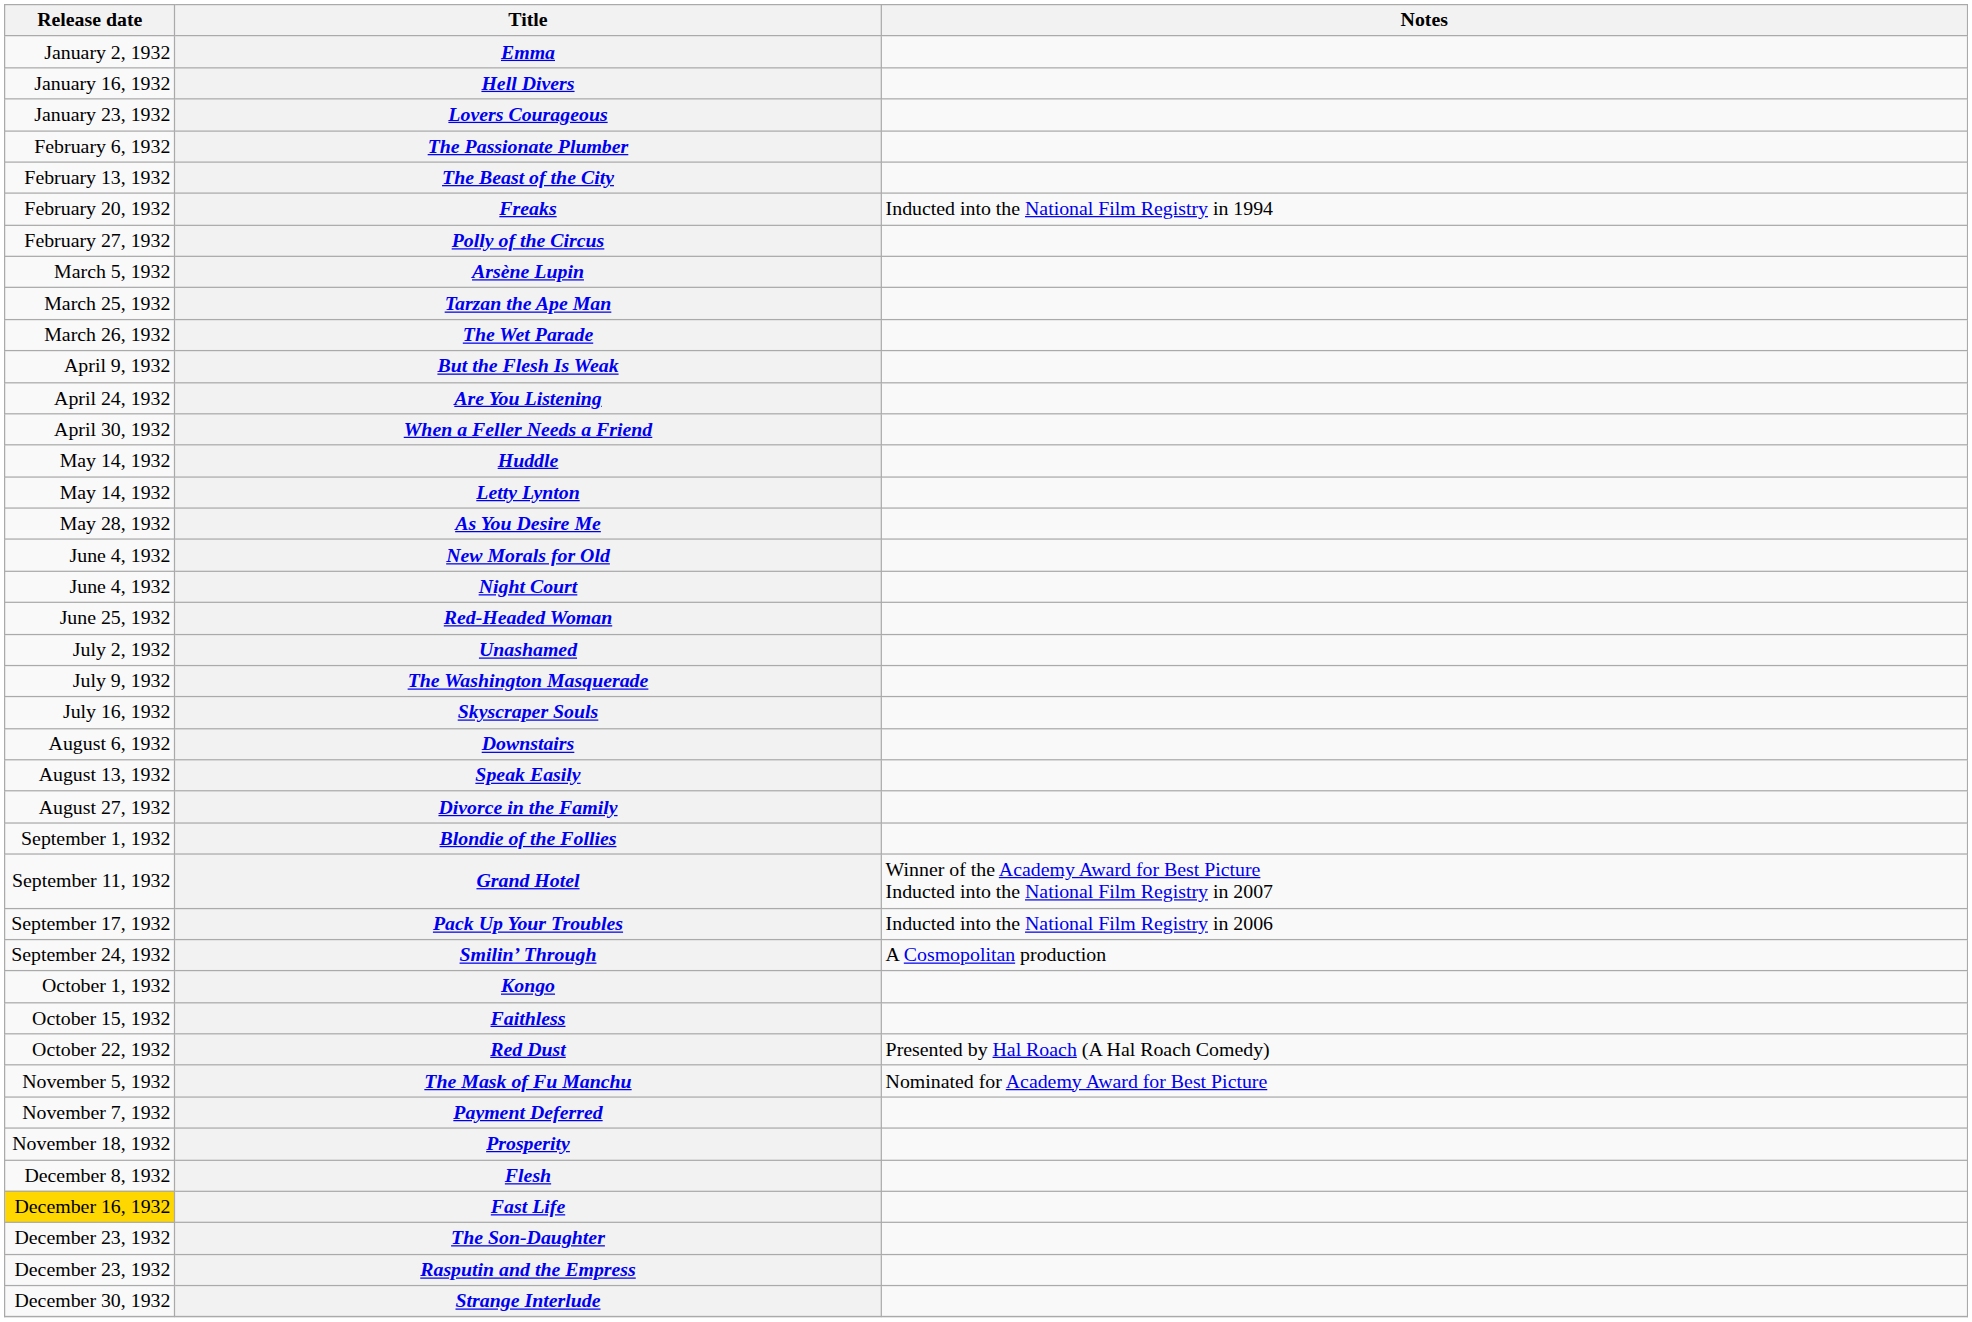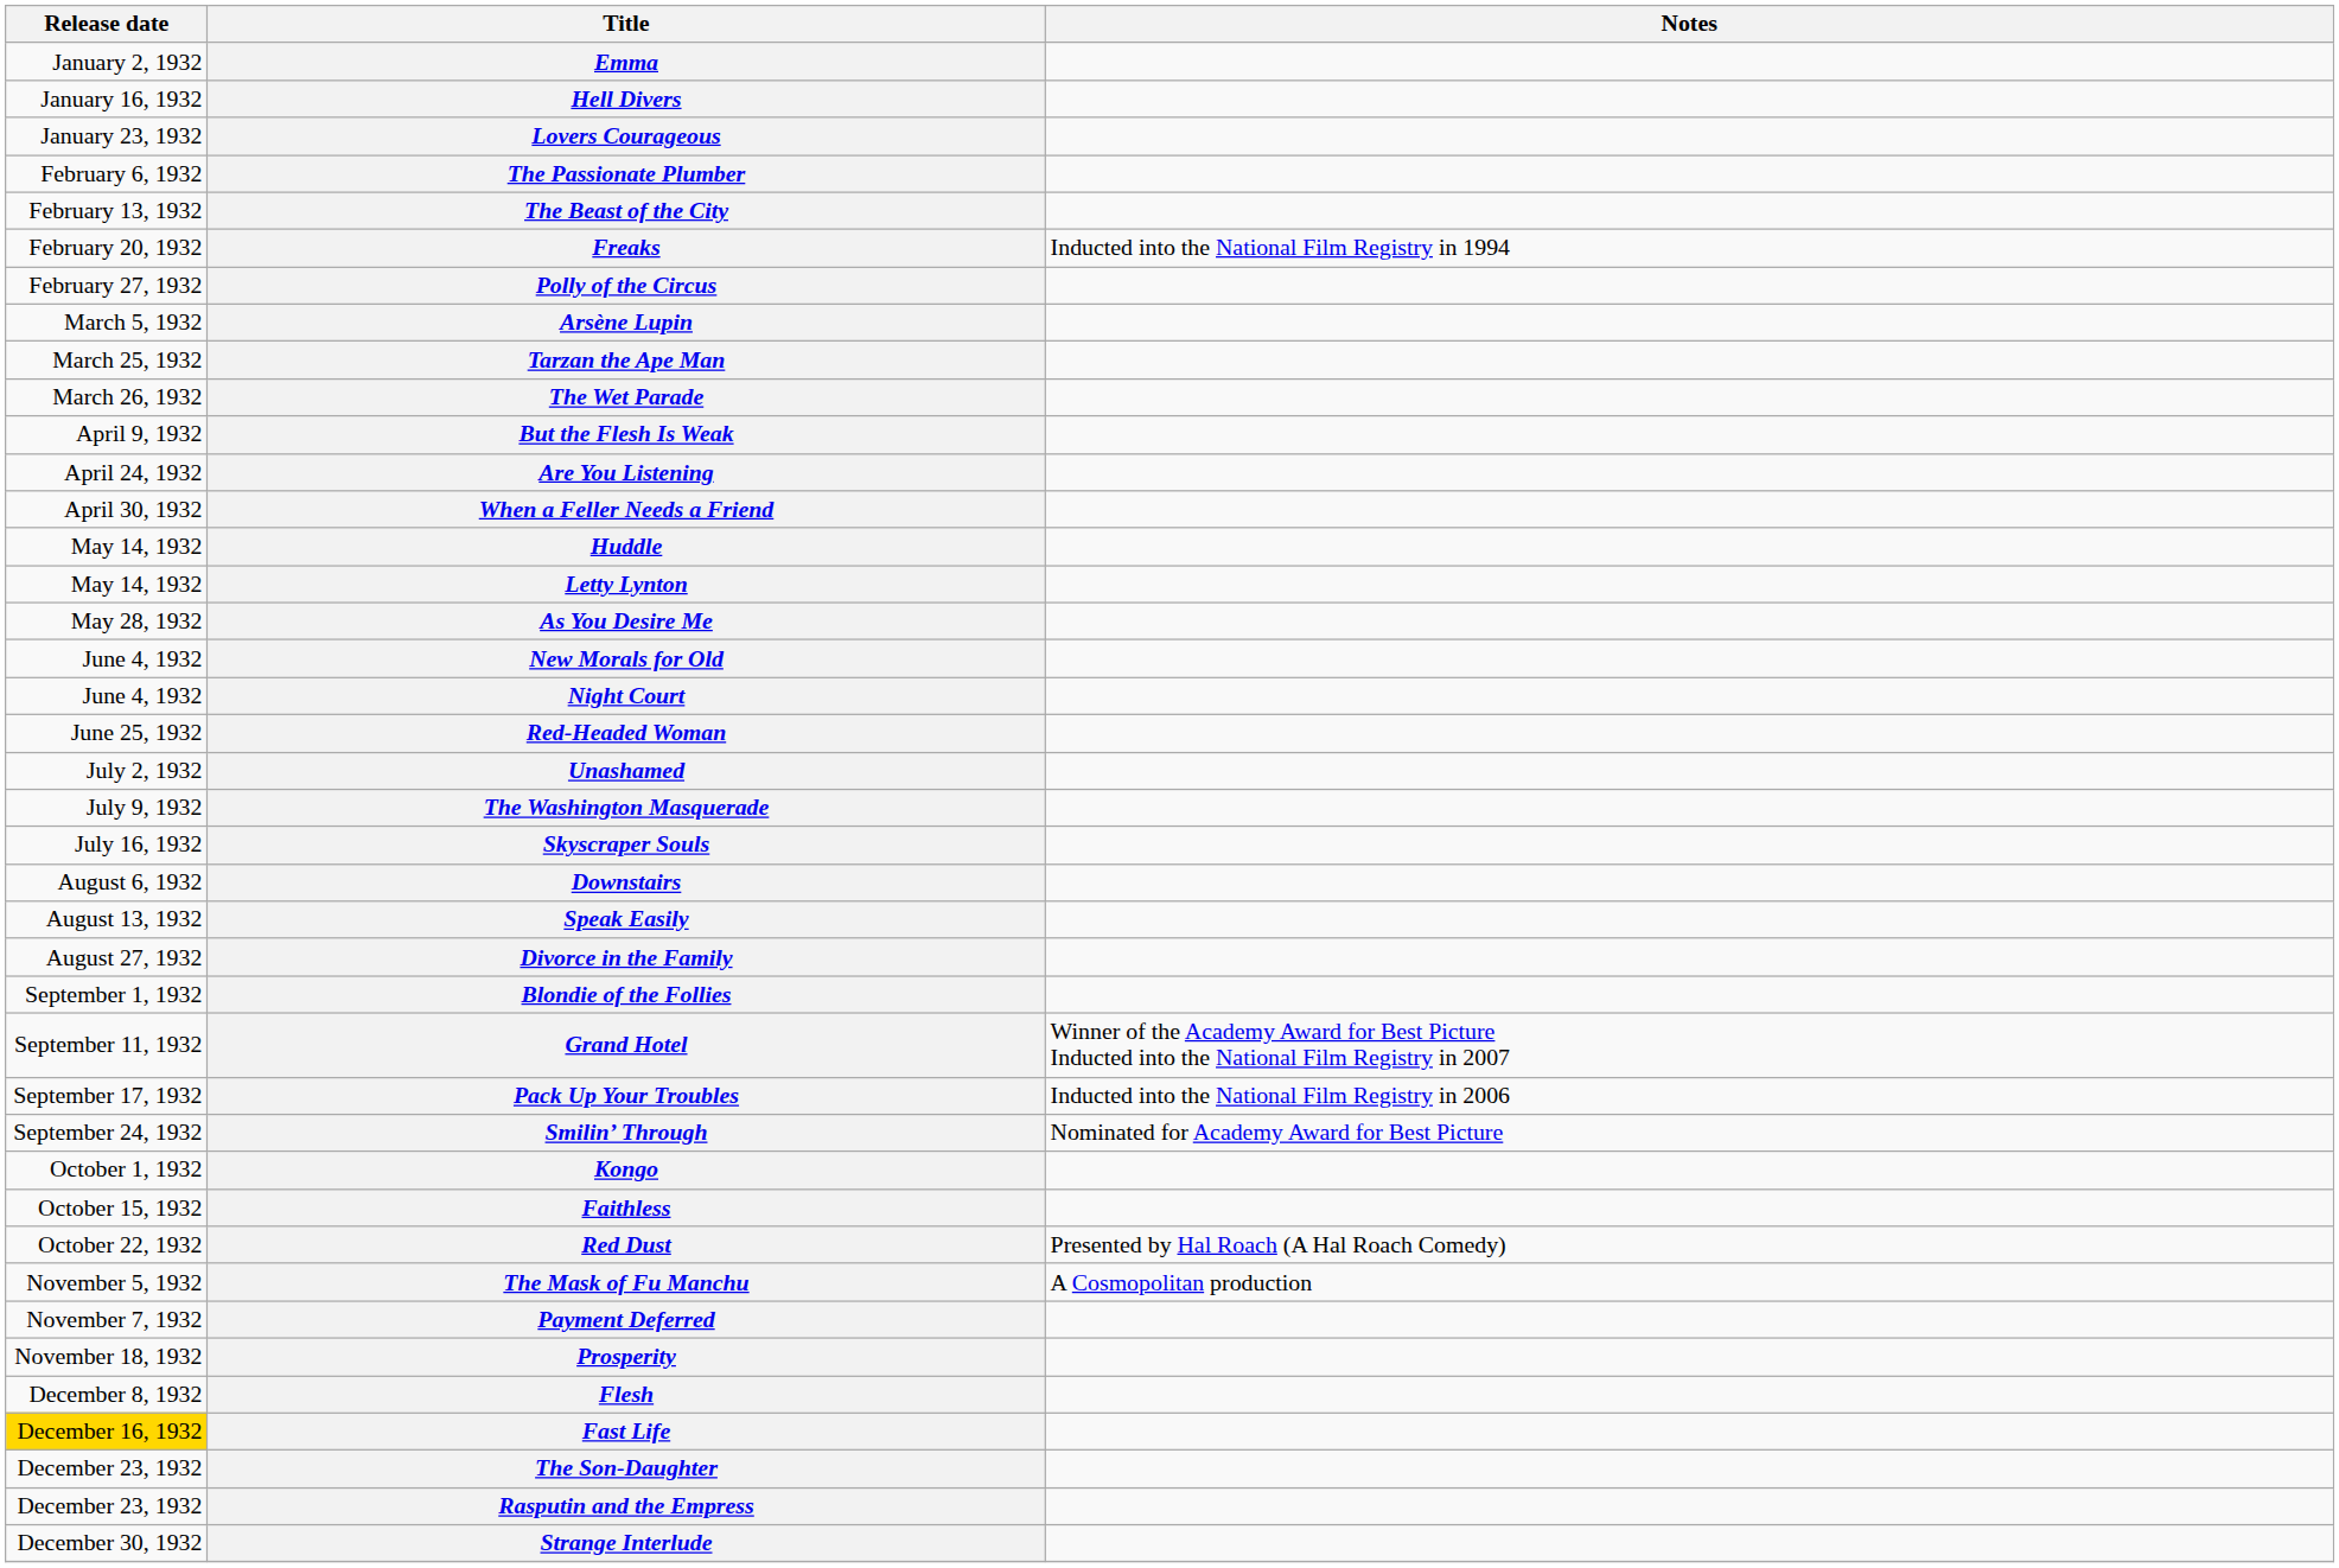Smilin’ Through | Notes: A Cosmopolitan production -> Nominated for Academy Award for Best Picture
The Mask of Fu Manchu | Notes: Nominated for Academy Award for Best Picture -> A Cosmopolitan production
